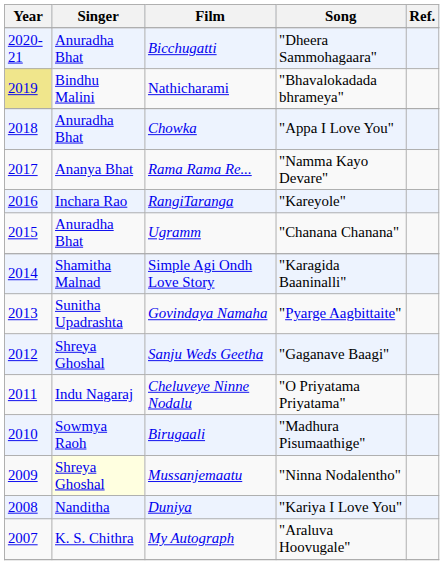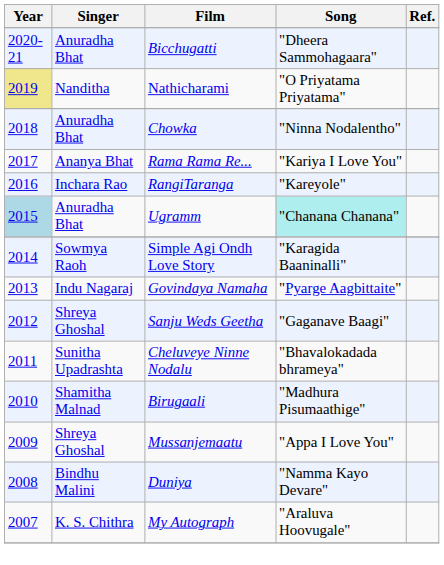Nathicharami | Singer: Bindhu Malini -> Nanditha
Nathicharami | Song: "Bhavalokadada bhrameya" -> "O Priyatama Priyatama"
Chowka | Song: "Appa I Love You" -> "Ninna Nodalentho"
Rama Rama Re... | Song: "Namma Kayo Devare" -> "Kariya I Love You"
Ugramm | Year: no background -> lightblue background
Ugramm | Song: no background -> paleturquoise background
Simple Agi Ondh Love Story | Singer: Shamitha Malnad -> Sowmya Raoh
Govindaya Namaha | Singer: Sunitha Upadrashta -> Indu Nagaraj
Cheluveye Ninne Nodalu | Singer: Indu Nagaraj -> Sunitha Upadrashta
Cheluveye Ninne Nodalu | Song: "O Priyatama Priyatama" -> "Bhavalokadada bhrameya"
Birugaali | Singer: Sowmya Raoh -> Shamitha Malnad
Mussanjemaatu | Singer: lightyellow background -> no background
Mussanjemaatu | Song: "Ninna Nodalentho" -> "Appa I Love You"
Duniya | Singer: Nanditha -> Bindhu Malini
Duniya | Song: "Kariya I Love You" -> "Namma Kayo Devare"
